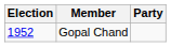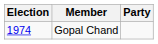Gopal Chand | Election: 1952 -> 1974
